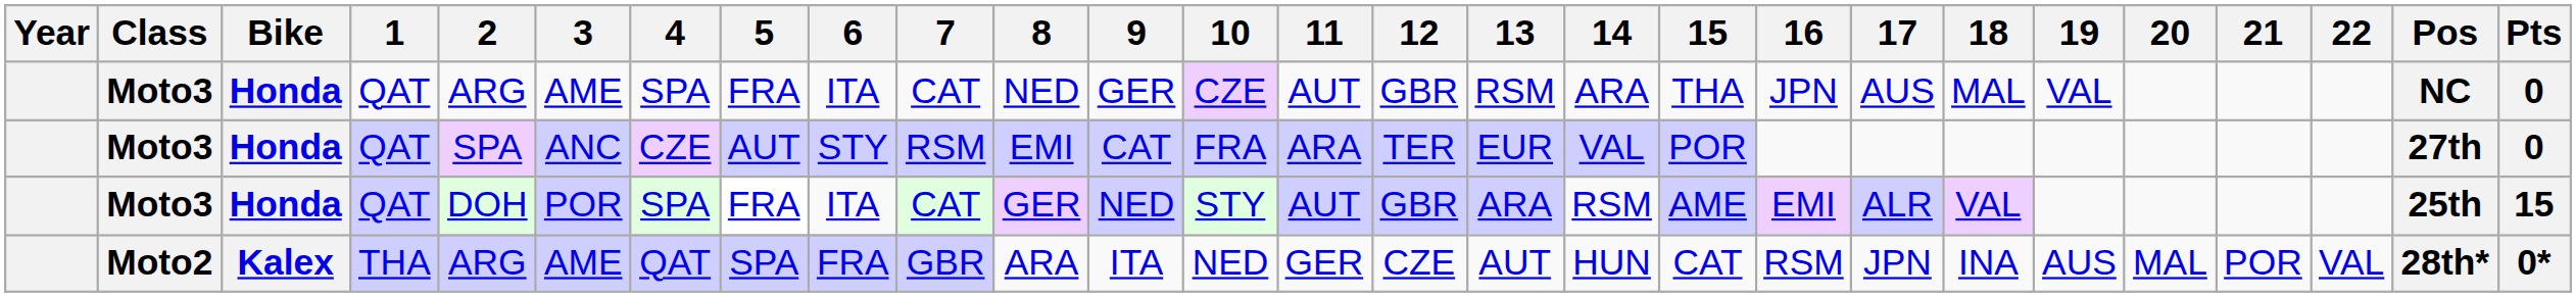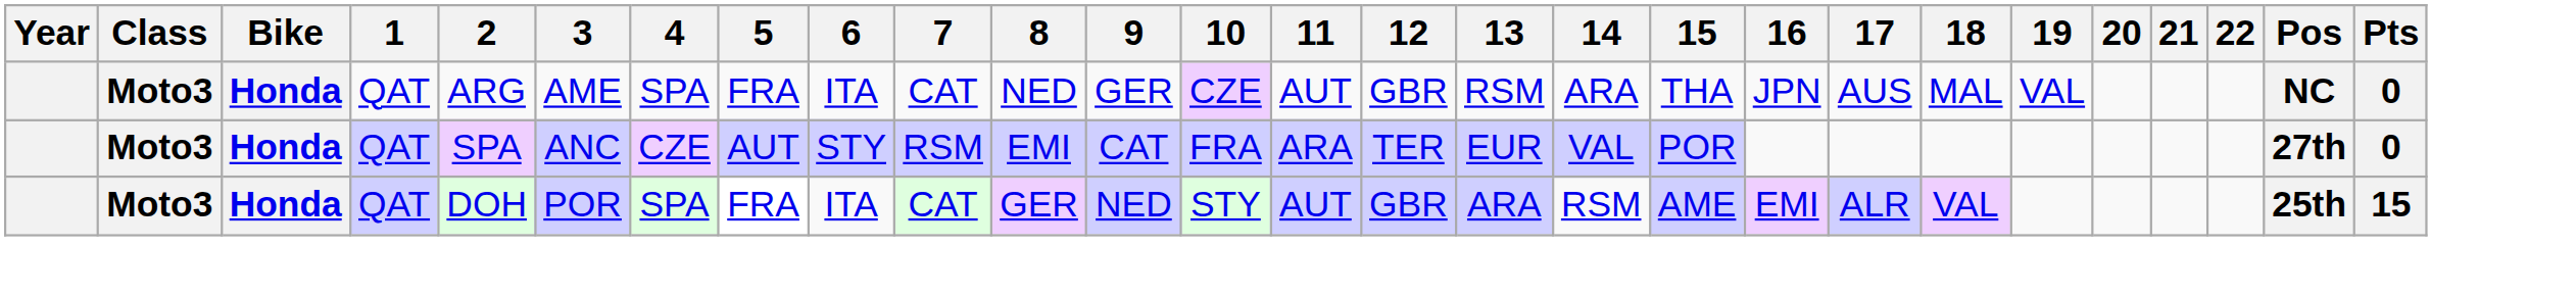- row: Moto2 | Kalex | THA | ARG | AME | QAT | SPA | FRA | GBR | ARA | ITA | NED | GER | CZE | AUT | HUN | CAT | RSM | JPN | INA | AUS | MAL | POR | VAL | 28th* | 0*
